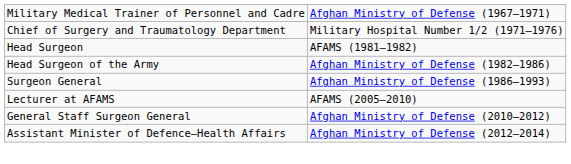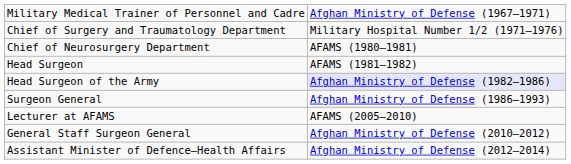+ row: Chief of Neurosurgery Department | AFAMS (1980–1981)
Head Surgeon of the Army | column 2: no background -> lavender background
